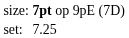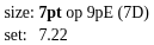set: | column 2: 7.25 -> 7.22
